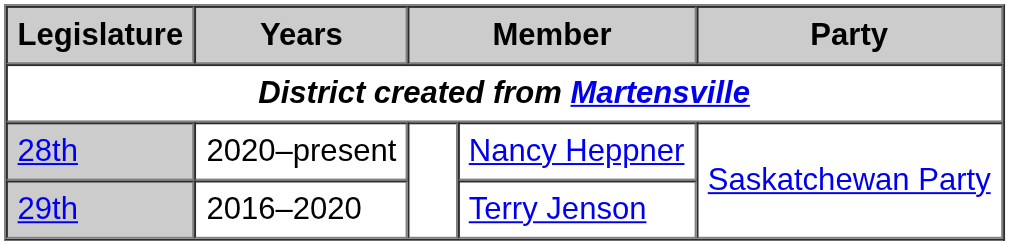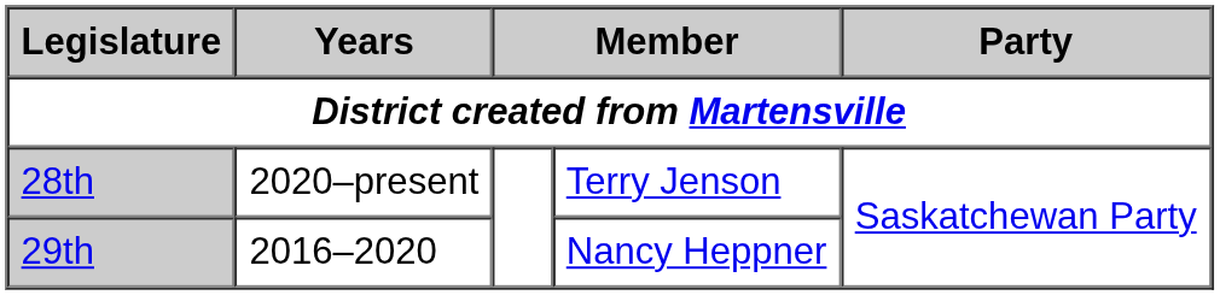28th | column 4: Nancy Heppner -> Terry Jenson
29th | column 4: Terry Jenson -> Nancy Heppner
